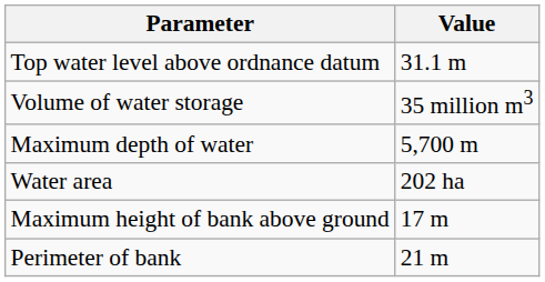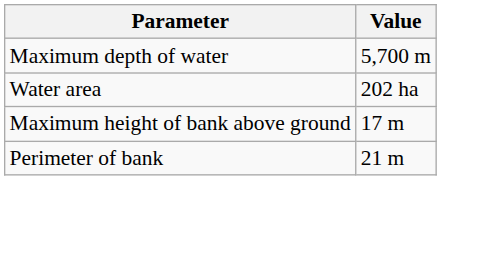- row: Top water level above ordnance datum | 31.1 m
- row: Volume of water storage | 35 million m3
